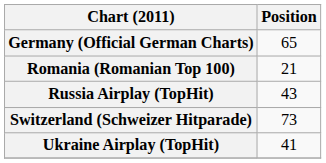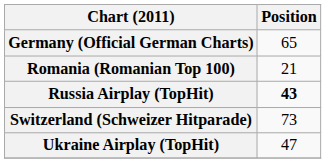Russia Airplay (TopHit) | Position: normal -> bold
Ukraine Airplay (TopHit) | Position: 41 -> 47
